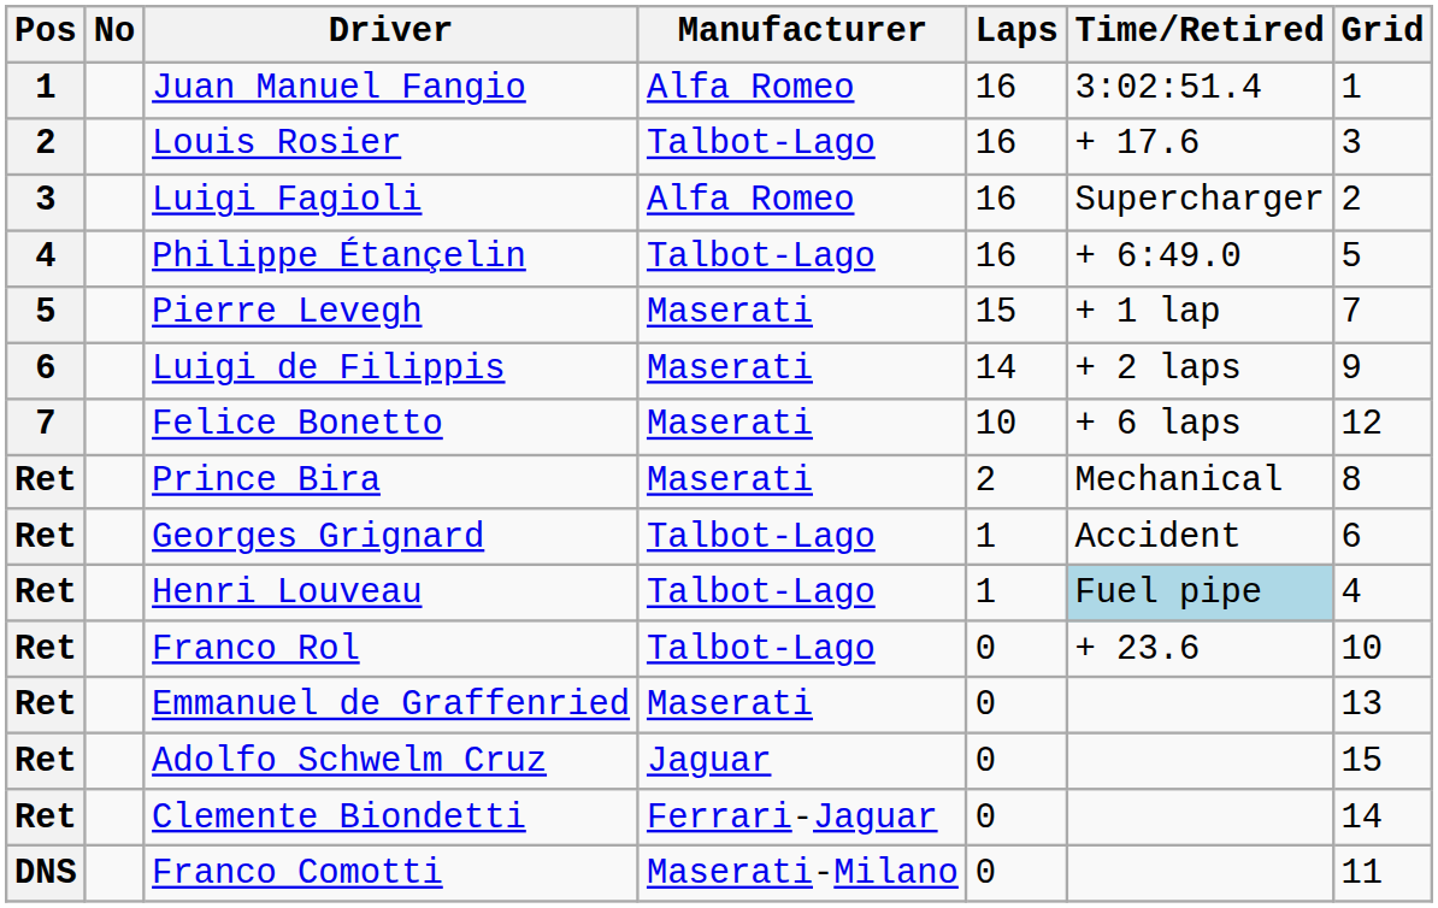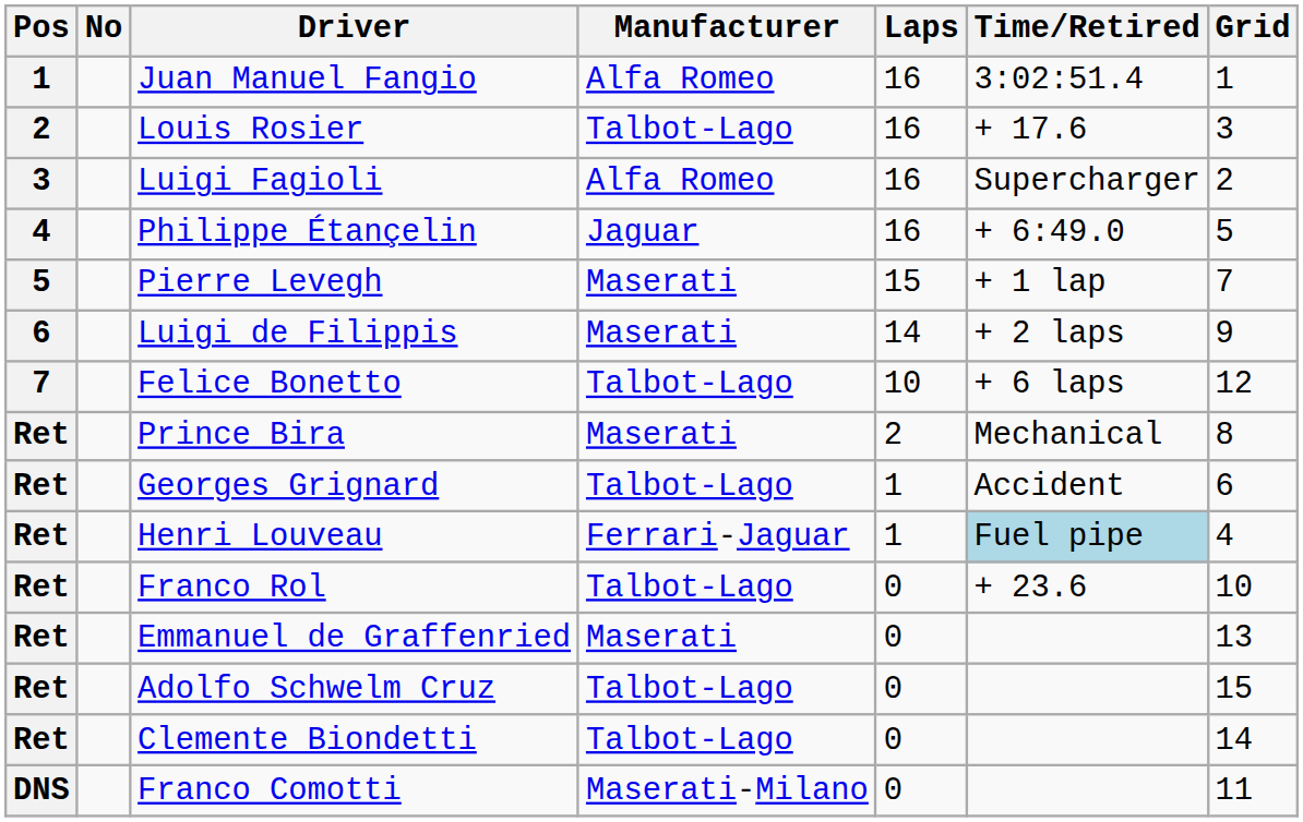Philippe Étançelin | Manufacturer: Talbot-Lago -> Jaguar
Felice Bonetto | Manufacturer: Maserati -> Talbot-Lago
Henri Louveau | Manufacturer: Talbot-Lago -> Ferrari-Jaguar
Adolfo Schwelm Cruz | Manufacturer: Jaguar -> Talbot-Lago
Clemente Biondetti | Manufacturer: Ferrari-Jaguar -> Talbot-Lago
